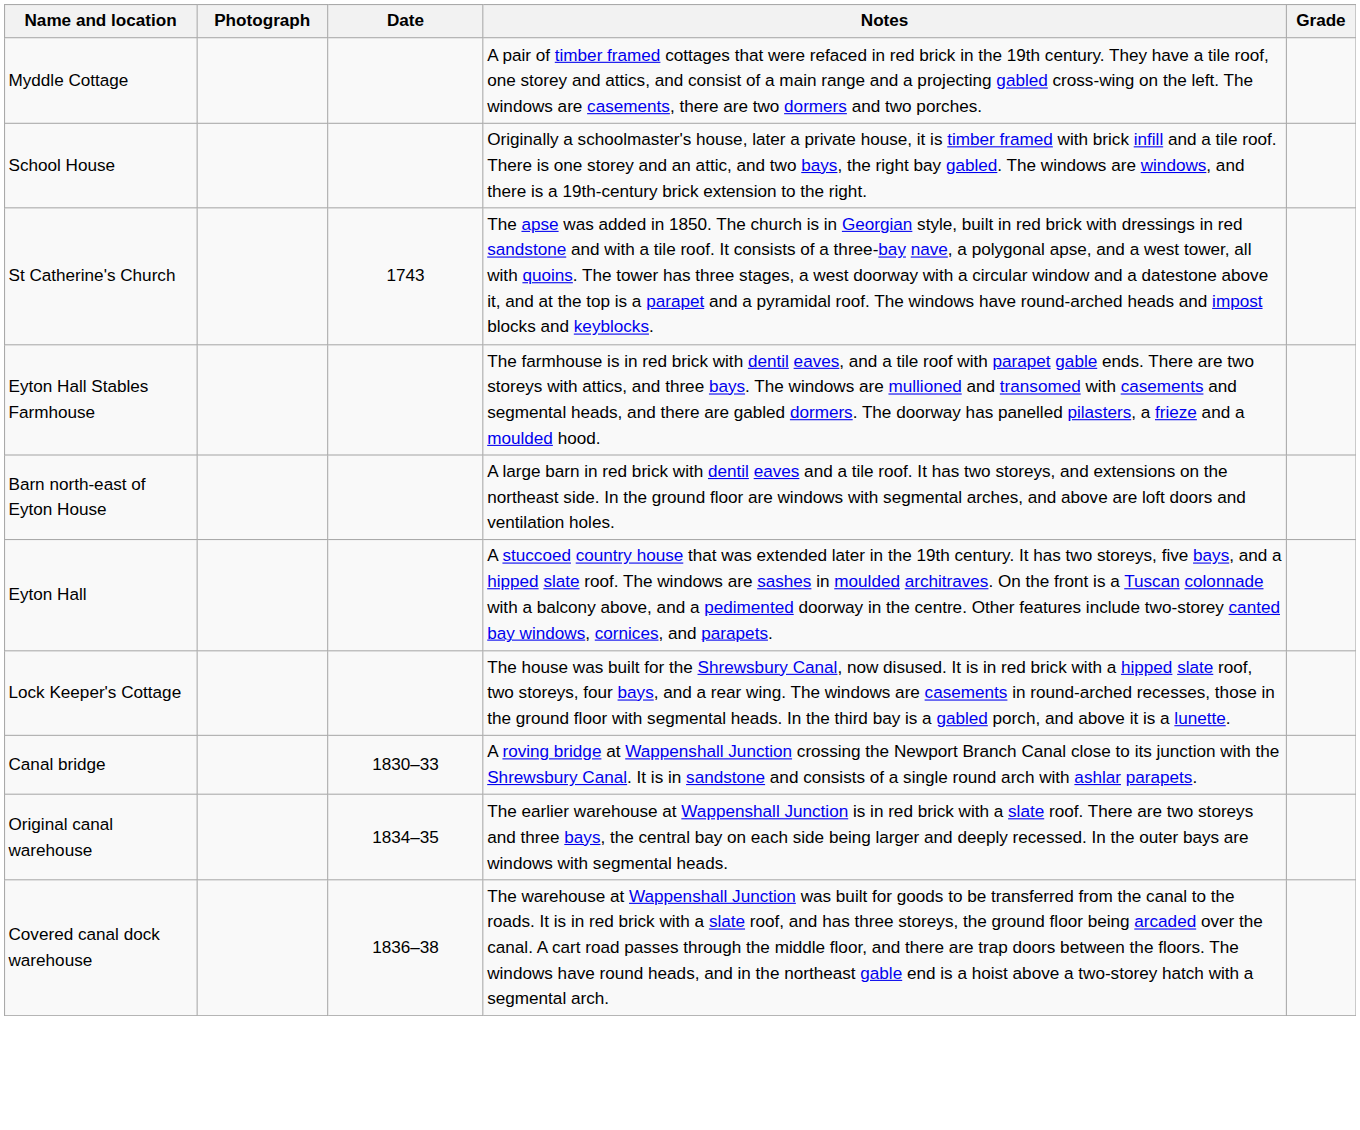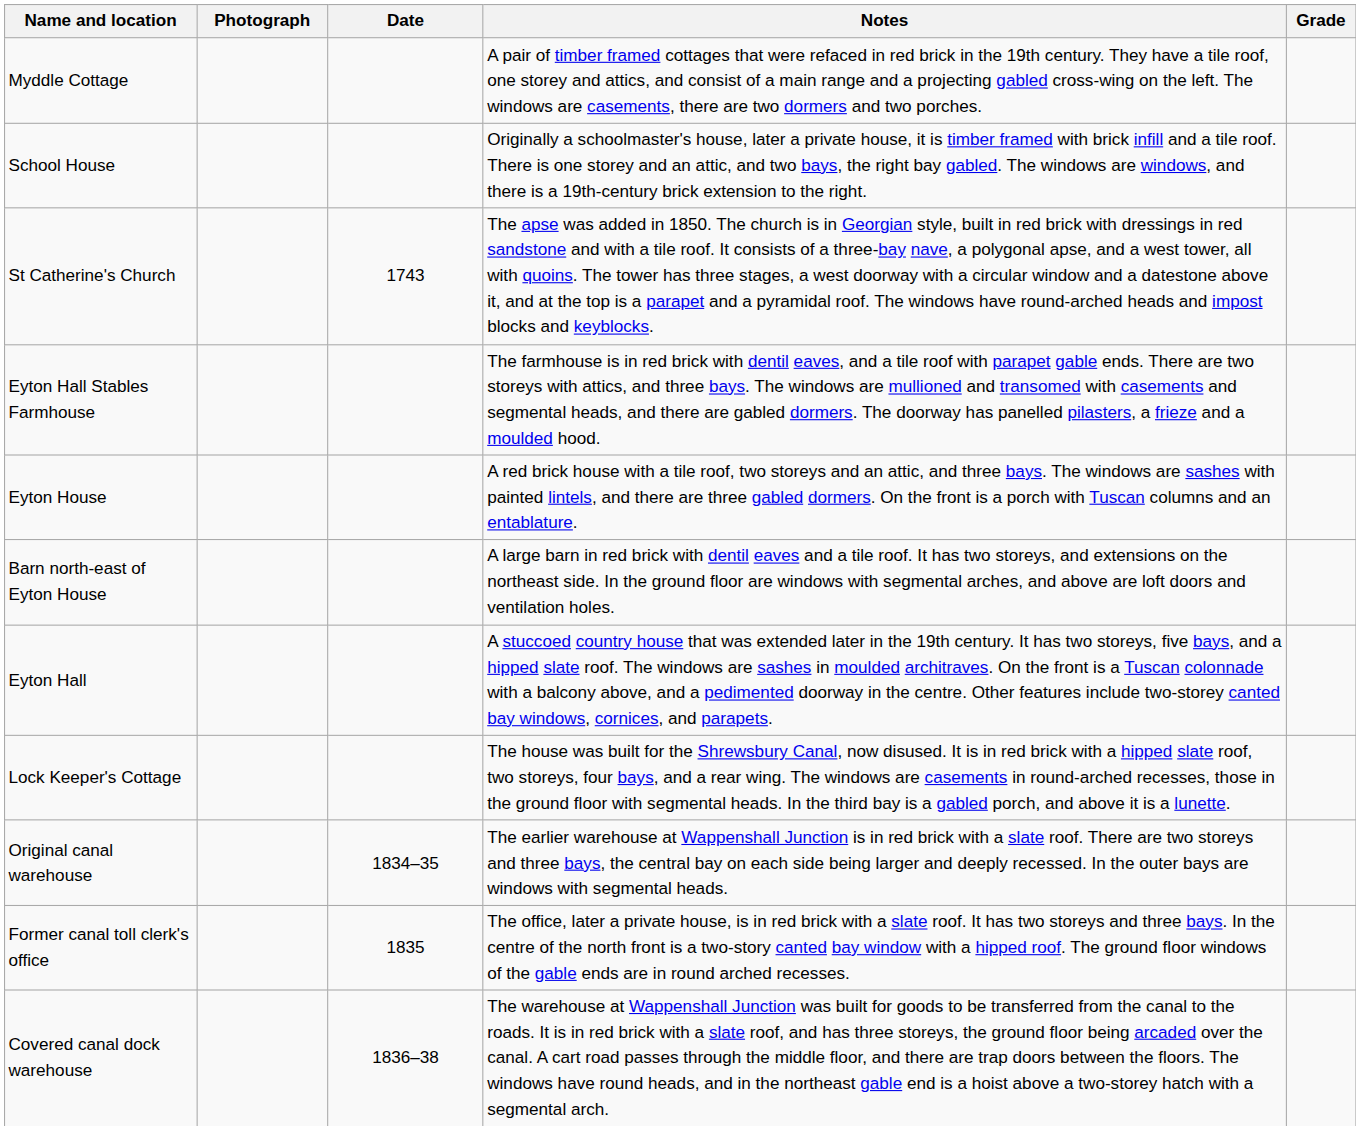+ row: Eyton House | A red brick house with a tile roof, two storeys and an attic, and three bays. The windows are sashes with painted lintels, and there are three gabled dormers. On the front is a porch with Tuscan columns and an entablature.
- row: Canal bridge | 1830–33 | A roving bridge at Wappenshall Junction crossing the Newport Branch Canal close to its junction with the Shrewsbury Canal. It is in sandstone and consists of a single round arch with ashlar parapets.
+ row: Former canal toll clerk's office | 1835 | The office, later a private house, is in red brick with a slate roof. It has two storeys and three bays. In the centre of the north front is a two-story canted bay window with a hipped roof. The ground floor windows of the gable ends are in round arched recesses.
